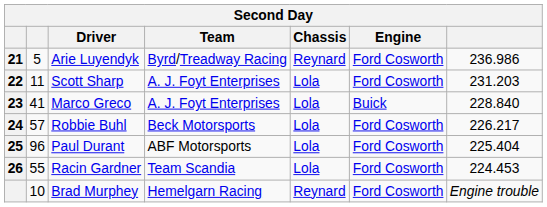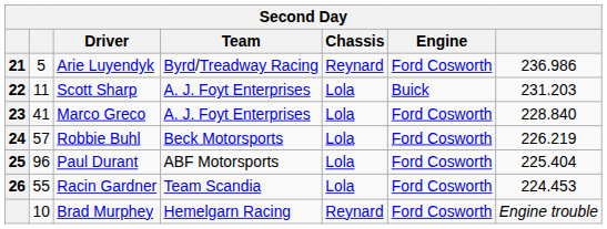Scott Sharp | Engine: Ford Cosworth -> Buick
Marco Greco | Engine: Buick -> Ford Cosworth
Robbie Buhl | column 7: 226.217 -> 226.219
